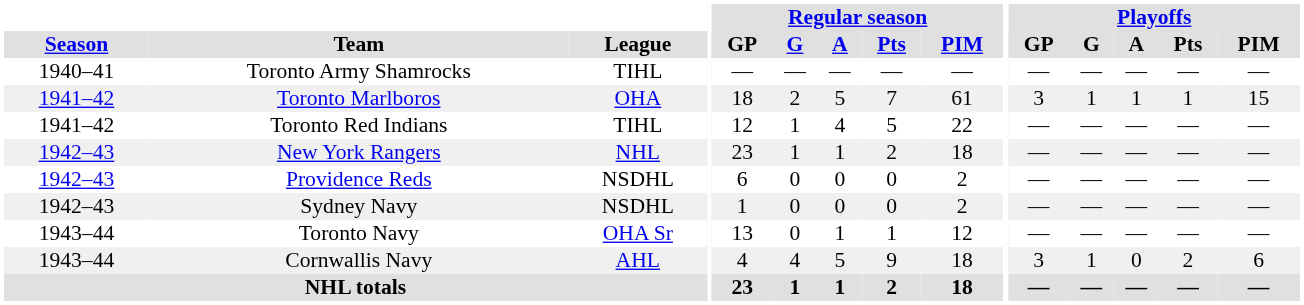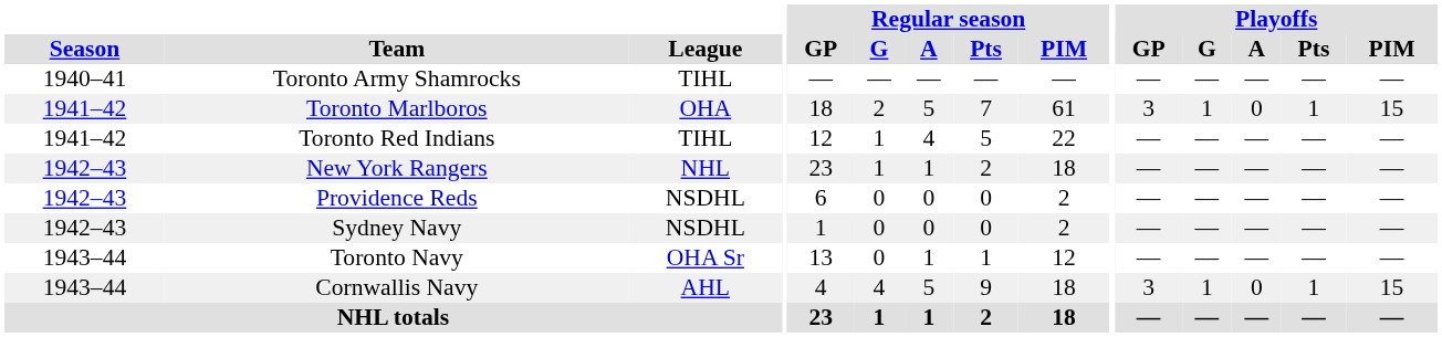Toronto Marlboros | Playoffs / A: 1 -> 0
Cornwallis Navy | Playoffs / Pts: 2 -> 1
Cornwallis Navy | Playoffs / PIM: 6 -> 15
